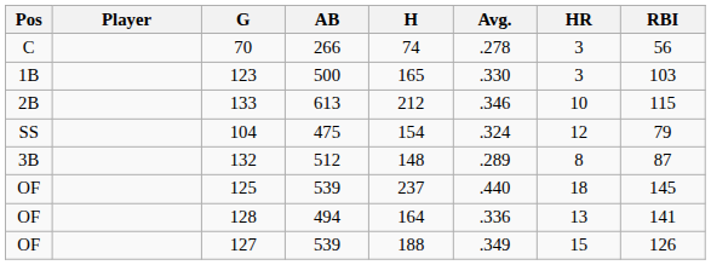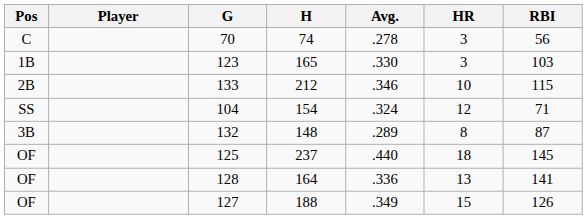- column: AB | 266 | 500 | 613 | 475 | 512 | 539 | 494 | 539
104 | RBI: 79 -> 71
